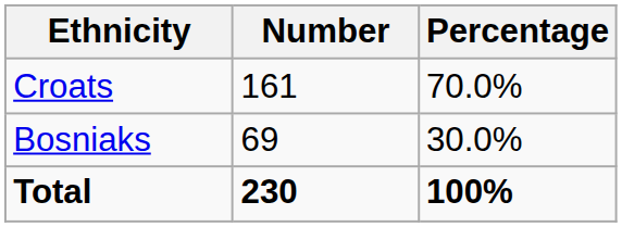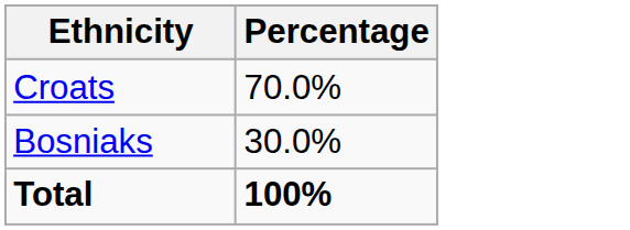- column: Number | 161 | 69 | 230
